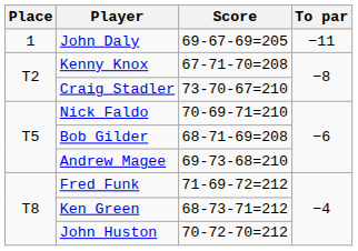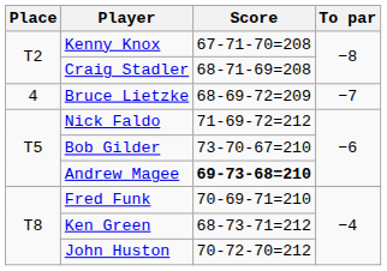- row: 1 | John Daly | 69-67-69=205 | −11
Craig Stadler | Score: 73-70-67=210 -> 68-71-69=208
+ row: 4 | Bruce Lietzke | 68-69-72=209 | −7
Nick Faldo | Score: 70-69-71=210 -> 71-69-72=212
Bob Gilder | Score: 68-71-69=208 -> 73-70-67=210
Andrew Magee | Score: normal -> bold
Fred Funk | Score: 71-69-72=212 -> 70-69-71=210
